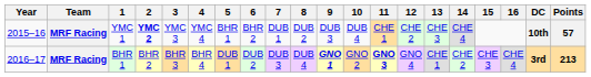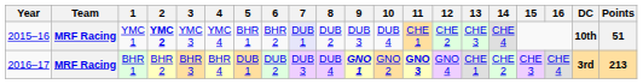YMC 1 | 7: no background -> lavender background
YMC 1 | Points: 57 -> 51
